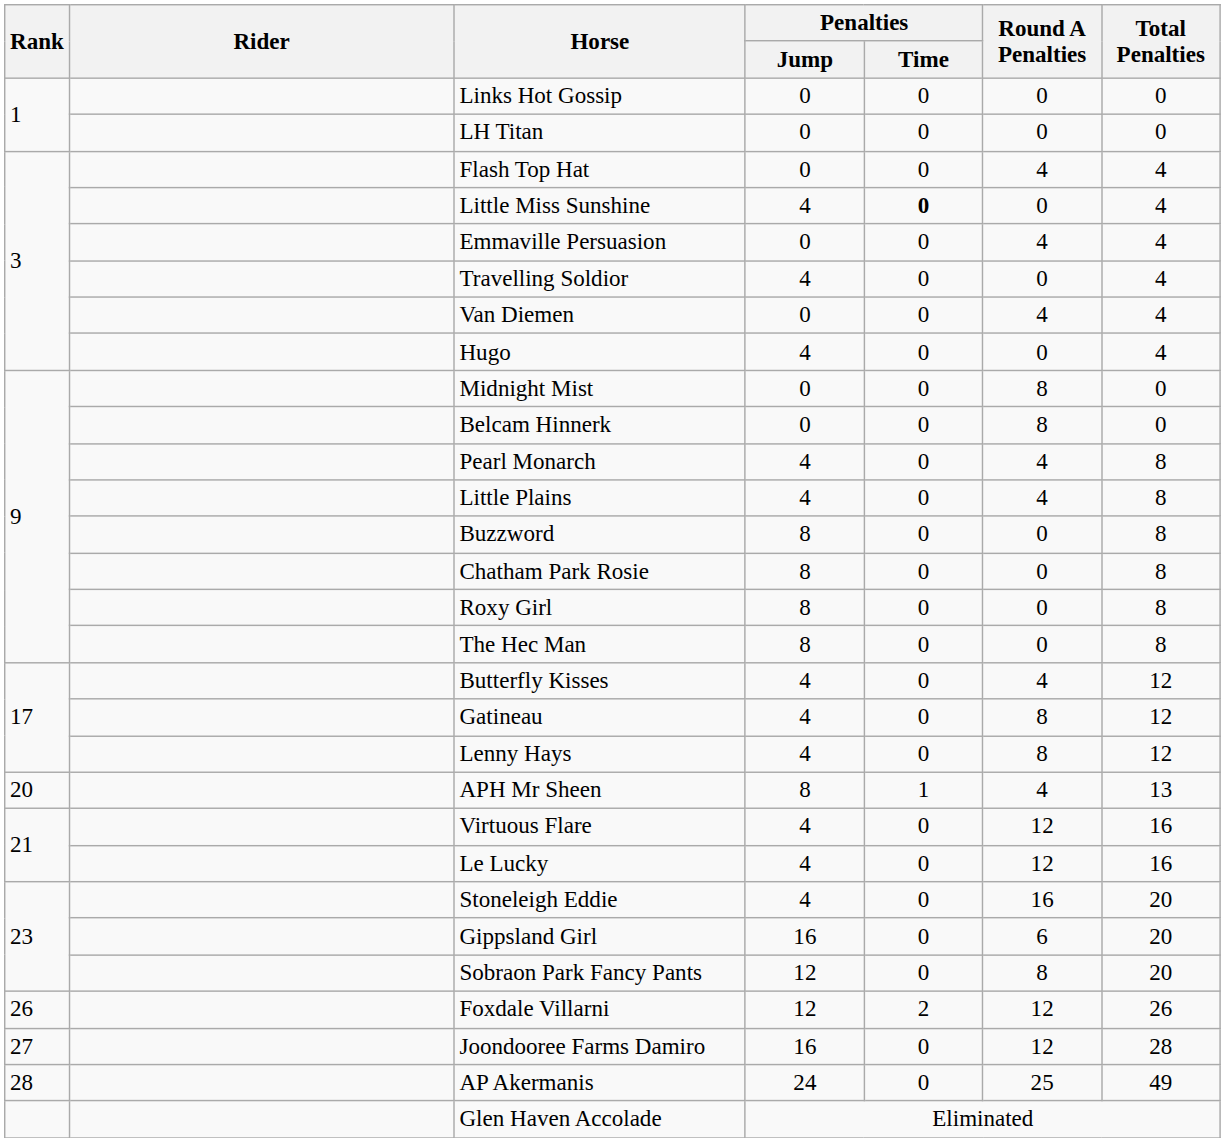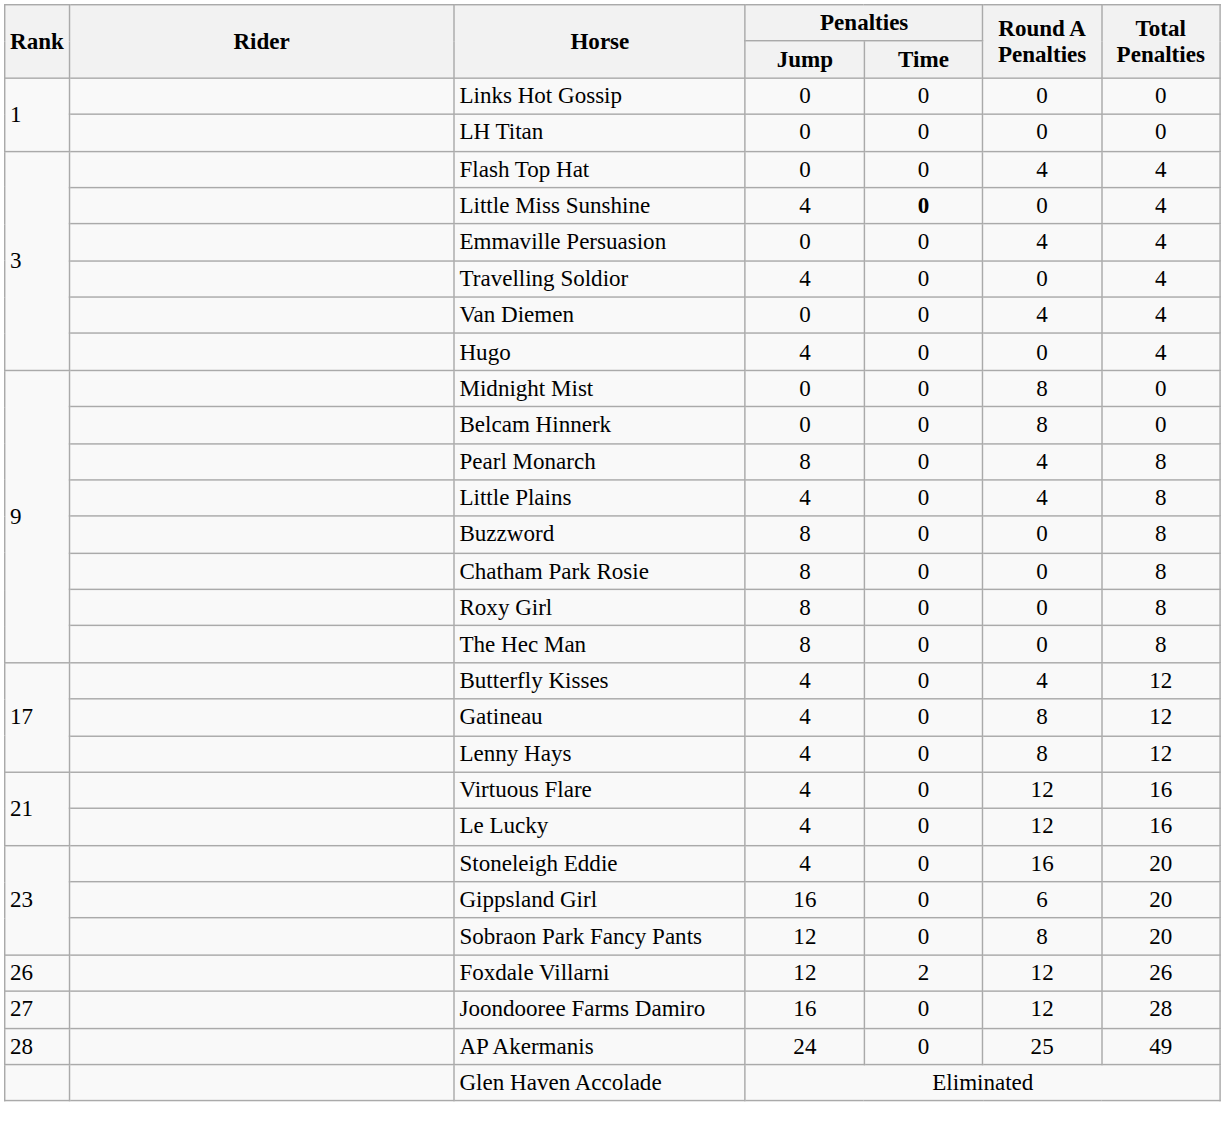Pearl Monarch | Penalties / Jump: 4 -> 8
- row: 20 | APH Mr Sheen | 8 | 1 | 4 | 13
